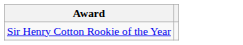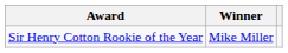+ column: Winner | Mike Miller
